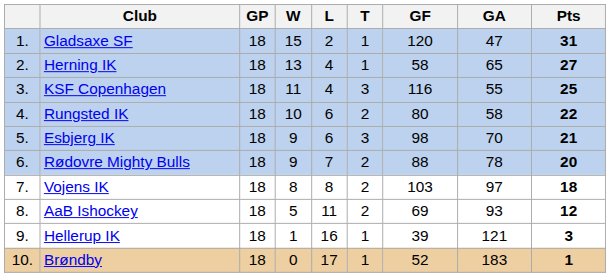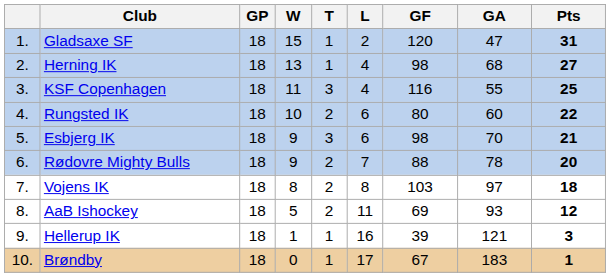columns swapped: T <-> L
Herning IK | GF: 58 -> 98
Herning IK | GA: 65 -> 68
Rungsted IK | GA: 58 -> 60
Brøndby | GF: 52 -> 67
